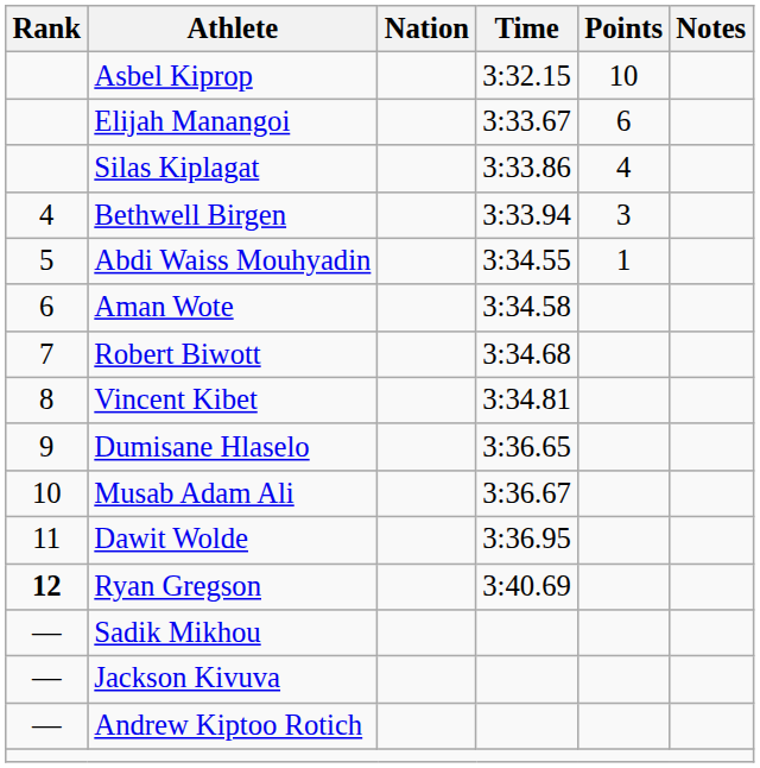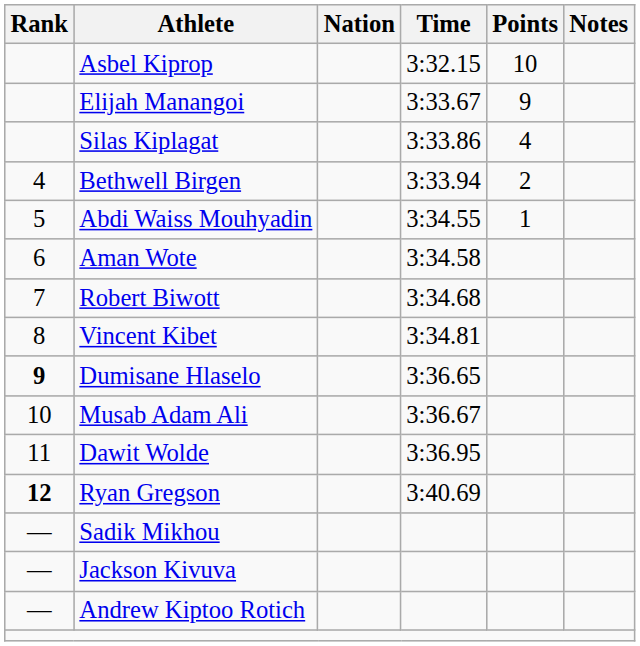Elijah Manangoi | Points: 6 -> 9
Bethwell Birgen | Points: 3 -> 2
Dumisane Hlaselo | Rank: normal -> bold
